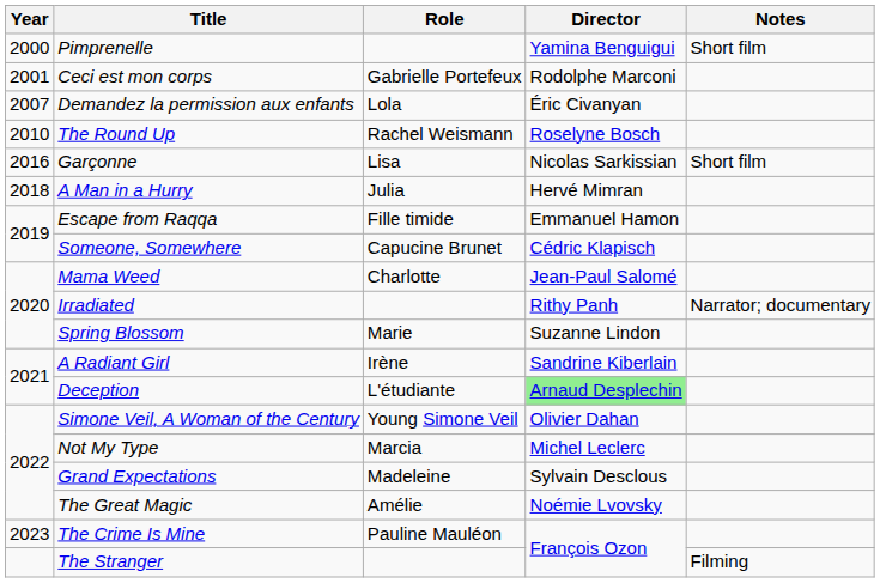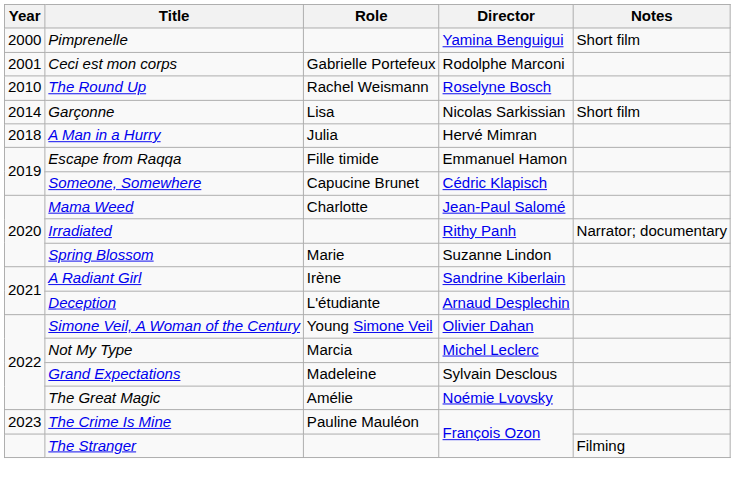- row: 2007 | Demandez la permission aux enfants | Lola | Éric Civanyan
Garçonne | Year: 2016 -> 2014
Deception | Director: lightgreen background -> no background
